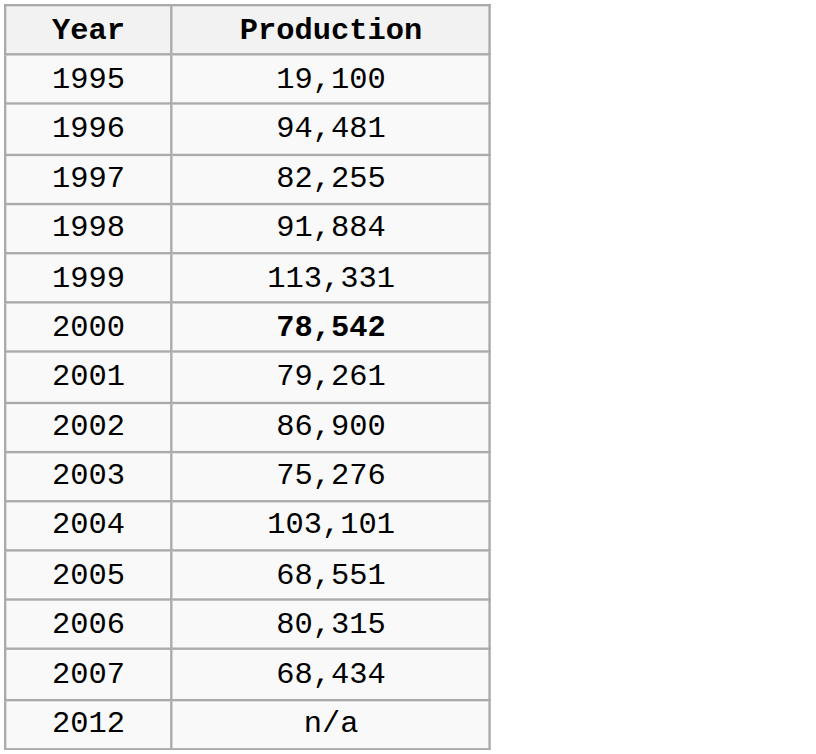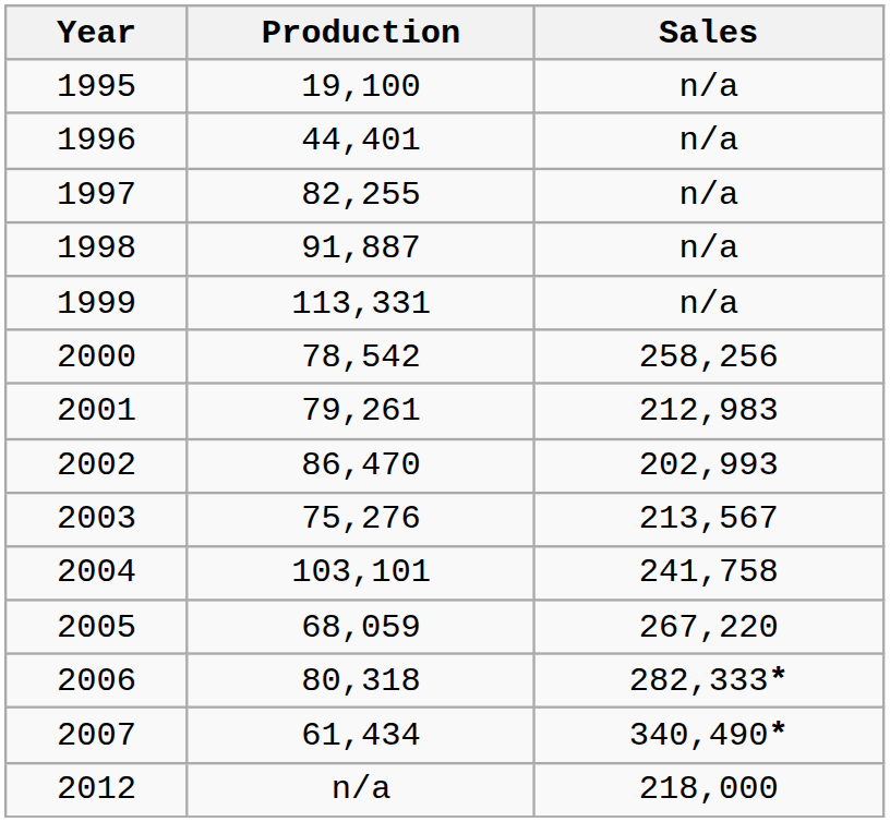+ column: Sales | n/a | n/a | n/a | n/a | n/a | 258,256 | 212,983 | 202,993 | 213,567 | 241,758 | 267,220 | 282,333* | 340,490* | 218,000
1996 | Production: 94,481 -> 44,401
1998 | Production: 91,884 -> 91,887
2000 | Production: bold -> normal
2002 | Production: 86,900 -> 86,470
2005 | Production: 68,551 -> 68,059
2006 | Production: 80,315 -> 80,318
2007 | Production: 68,434 -> 61,434
